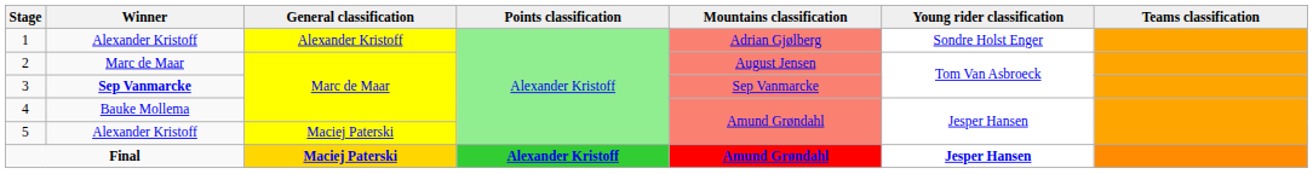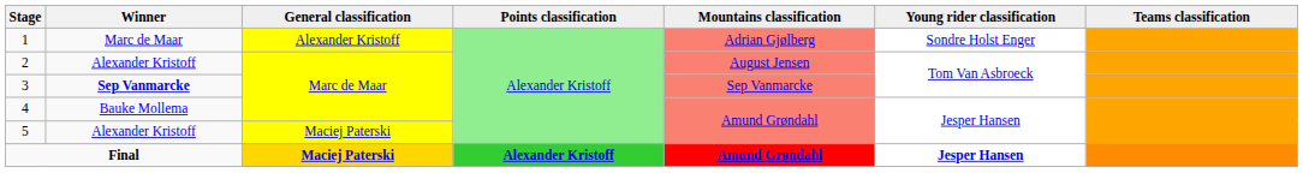1 | Winner: Alexander Kristoff -> Marc de Maar
2 | Winner: Marc de Maar -> Alexander Kristoff
